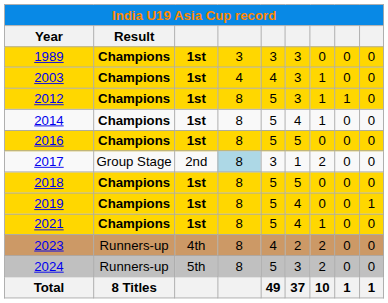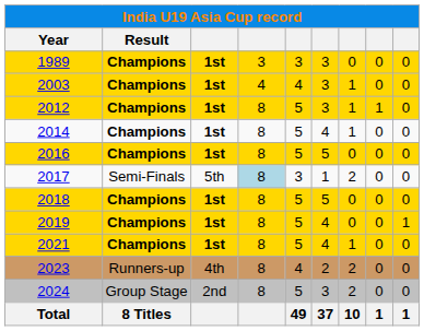2017 | Result: Group Stage -> Semi-Finals
2017 | column 3: 2nd -> 5th
2024 | Result: Runners-up -> Group Stage
2024 | column 3: 5th -> 2nd
